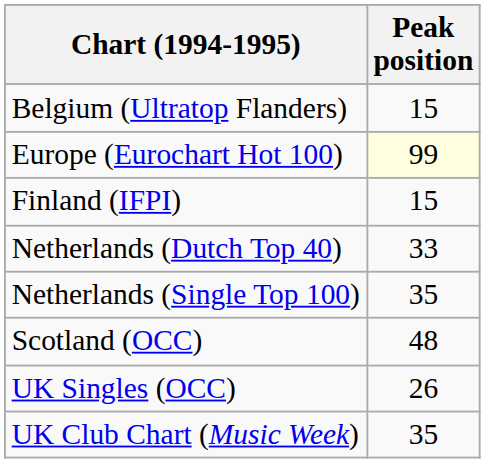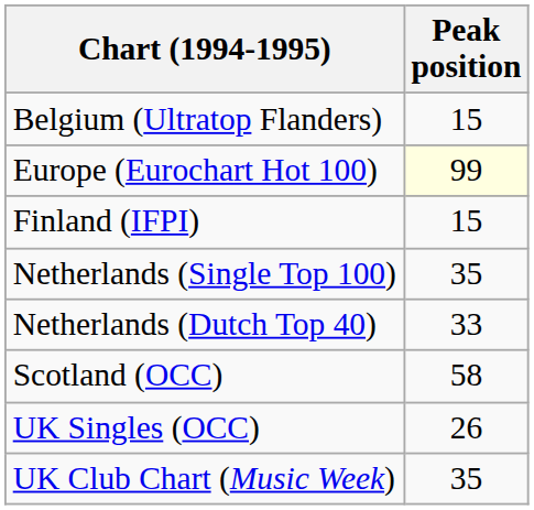rows swapped: Netherlands (Dutch Top 40) <-> Netherlands (Single Top 100)
Scotland (OCC) | Peak position: 48 -> 58
